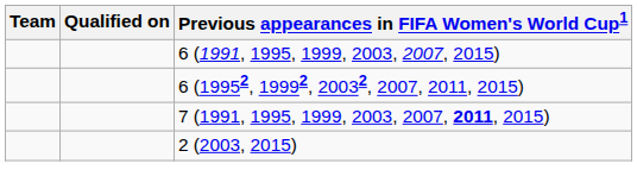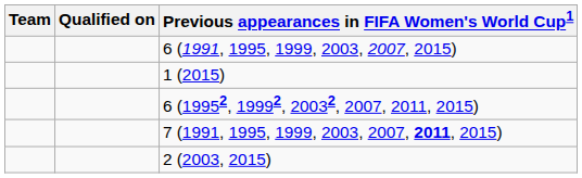+ row: 1 (2015)
